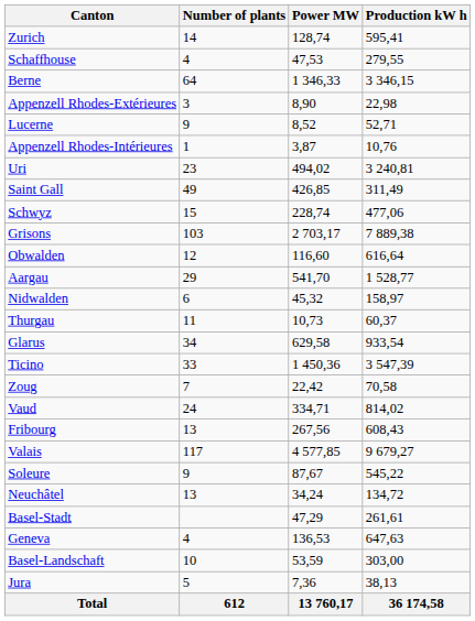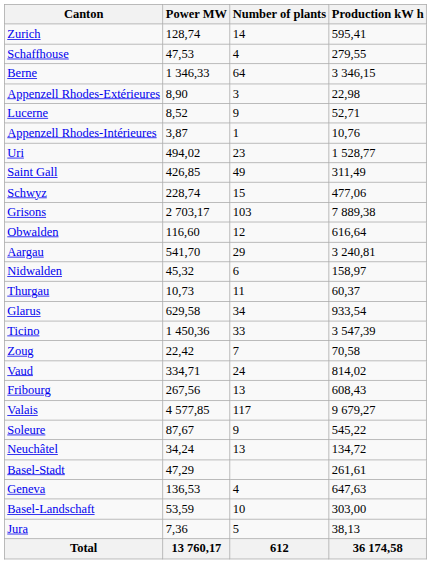columns swapped: Number of plants <-> Power MW
Uri | Production kW h: 3 240,81 -> 1 528,77
Aargau | Production kW h: 1 528,77 -> 3 240,81
